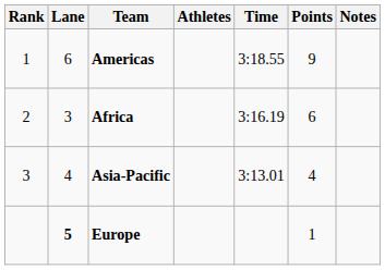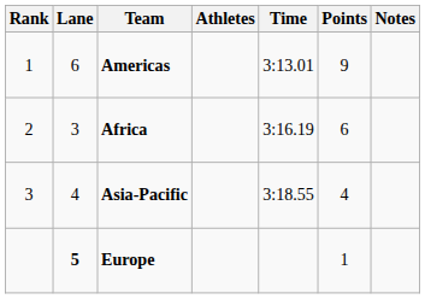Americas | Time: 3:18.55 -> 3:13.01
Asia-Pacific | Time: 3:13.01 -> 3:18.55
